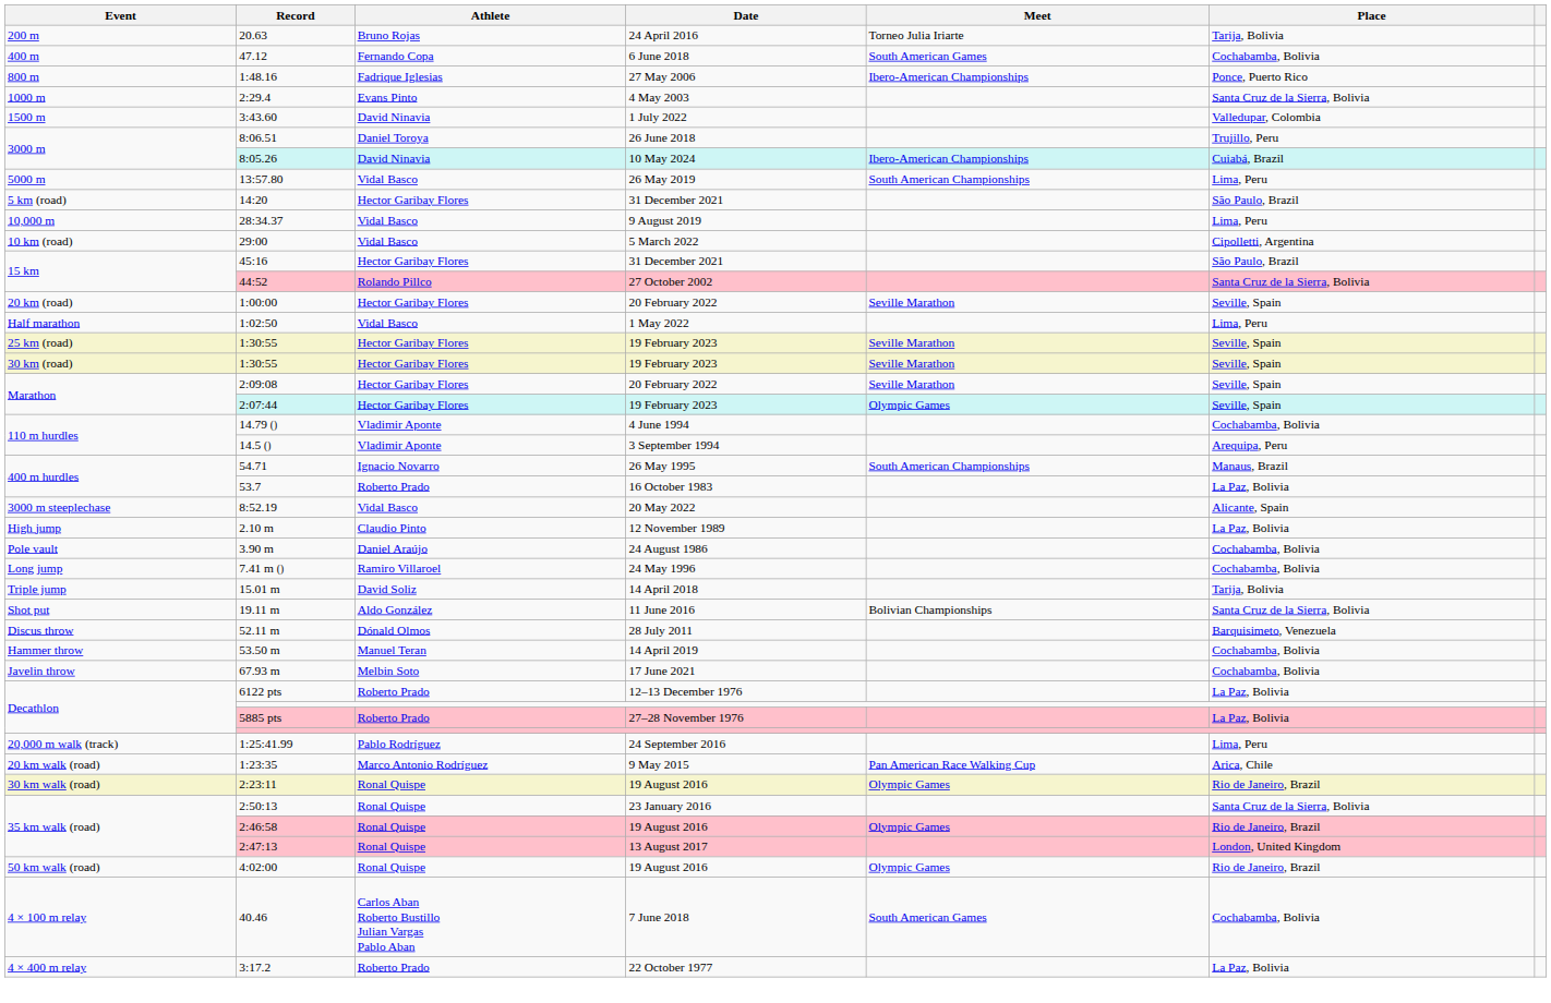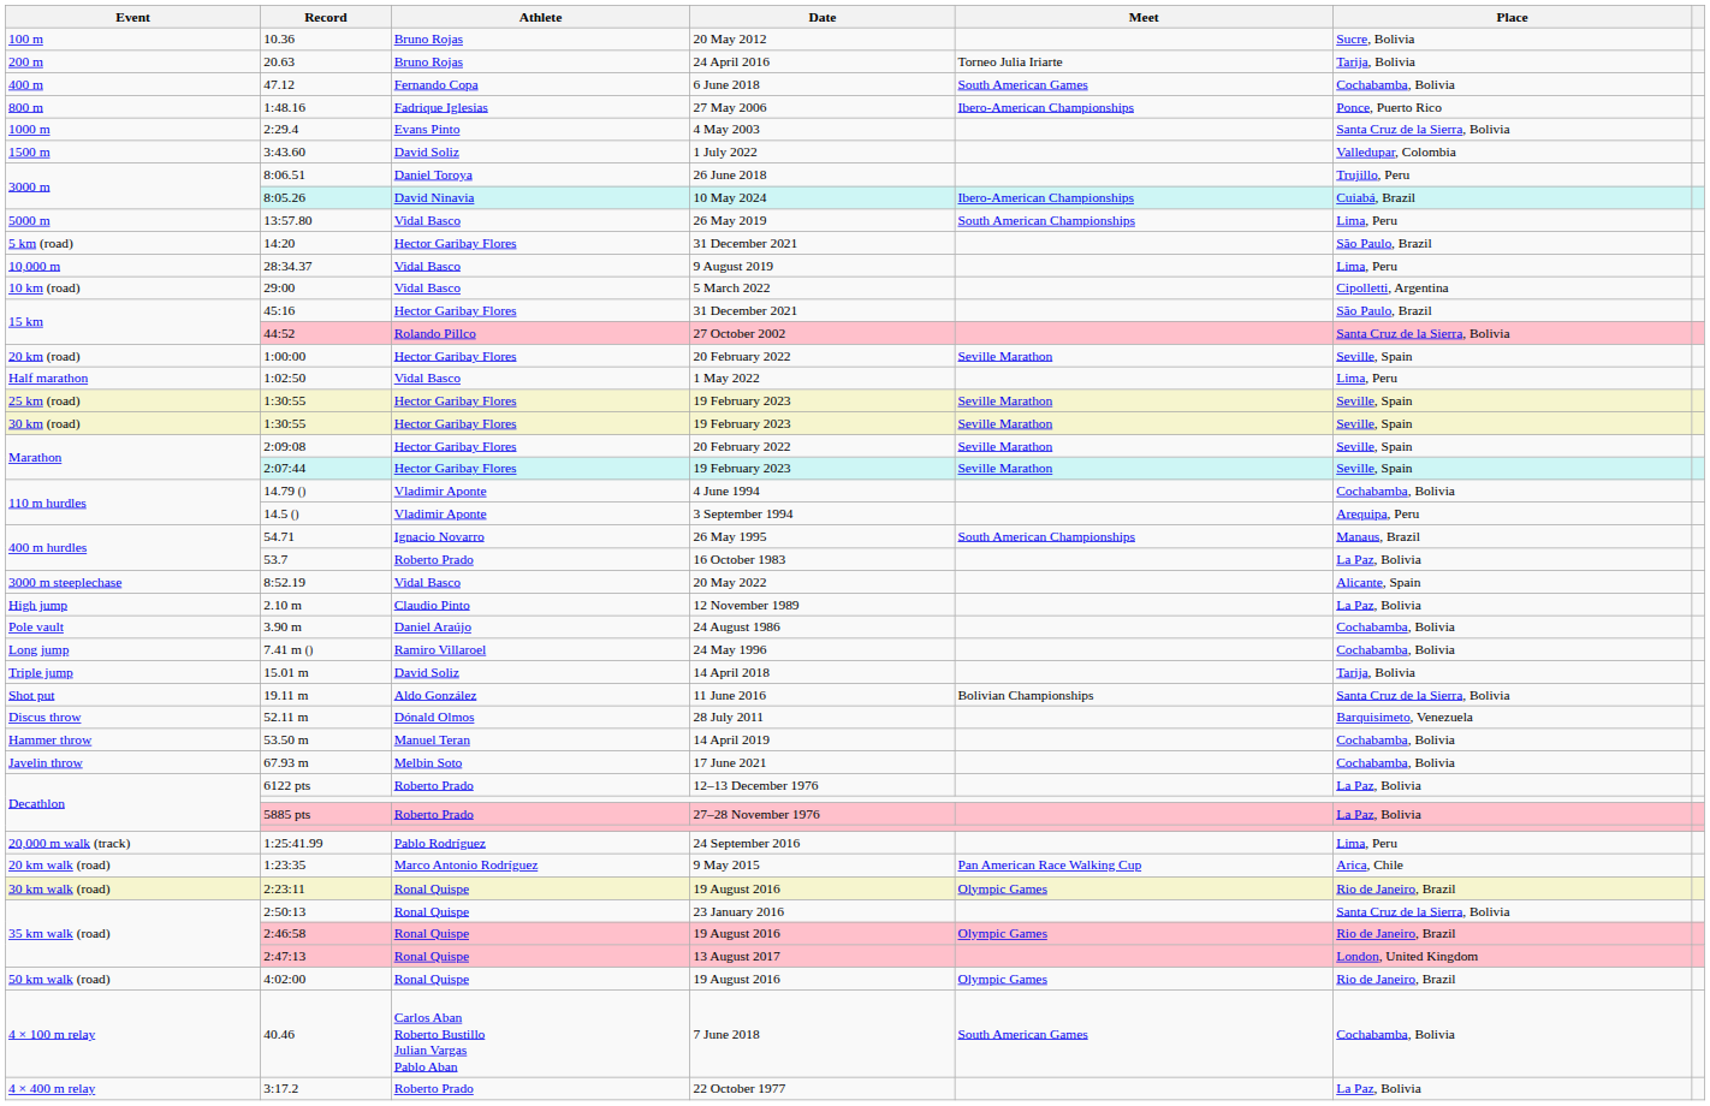+ row: 100 m | 10.36 | Bruno Rojas | 20 May 2012 | Sucre, Bolivia
3:43.60 | Athlete: David Ninavia -> David Soliz
2:07:44 | Meet: Olympic Games -> Seville Marathon
